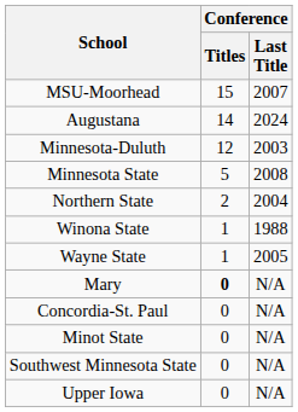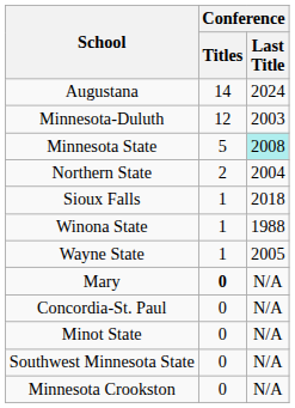- row: MSU-Moorhead | 15 | 2007
Minnesota State | Conference / Last Title: no background -> paleturquoise background
+ row: Sioux Falls | 1 | 2018
- row: Upper Iowa | 0 | N/A
+ row: Minnesota Crookston | 0 | N/A
